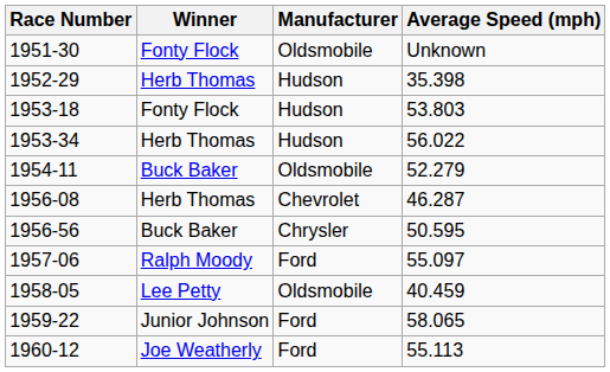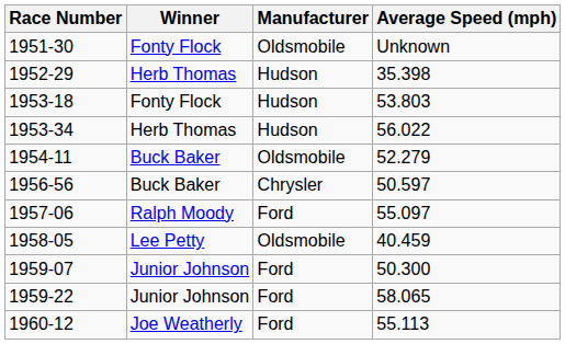- row: 1956-08 | Herb Thomas | Chevrolet | 46.287
1956-56 | Average Speed (mph): 50.595 -> 50.597
+ row: 1959-07 | Junior Johnson | Ford | 50.300
